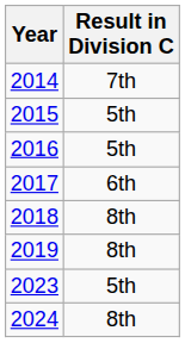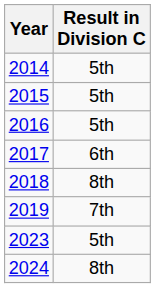2014 | Result in Division C: 7th -> 5th
2019 | Result in Division C: 8th -> 7th
